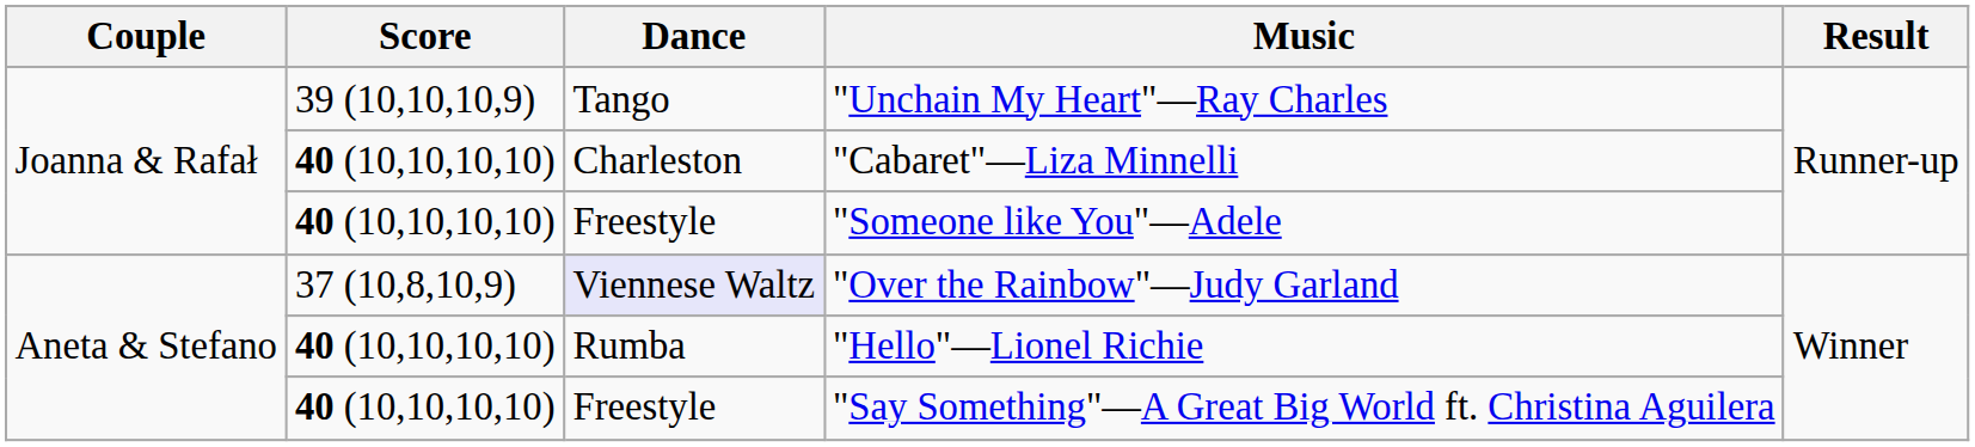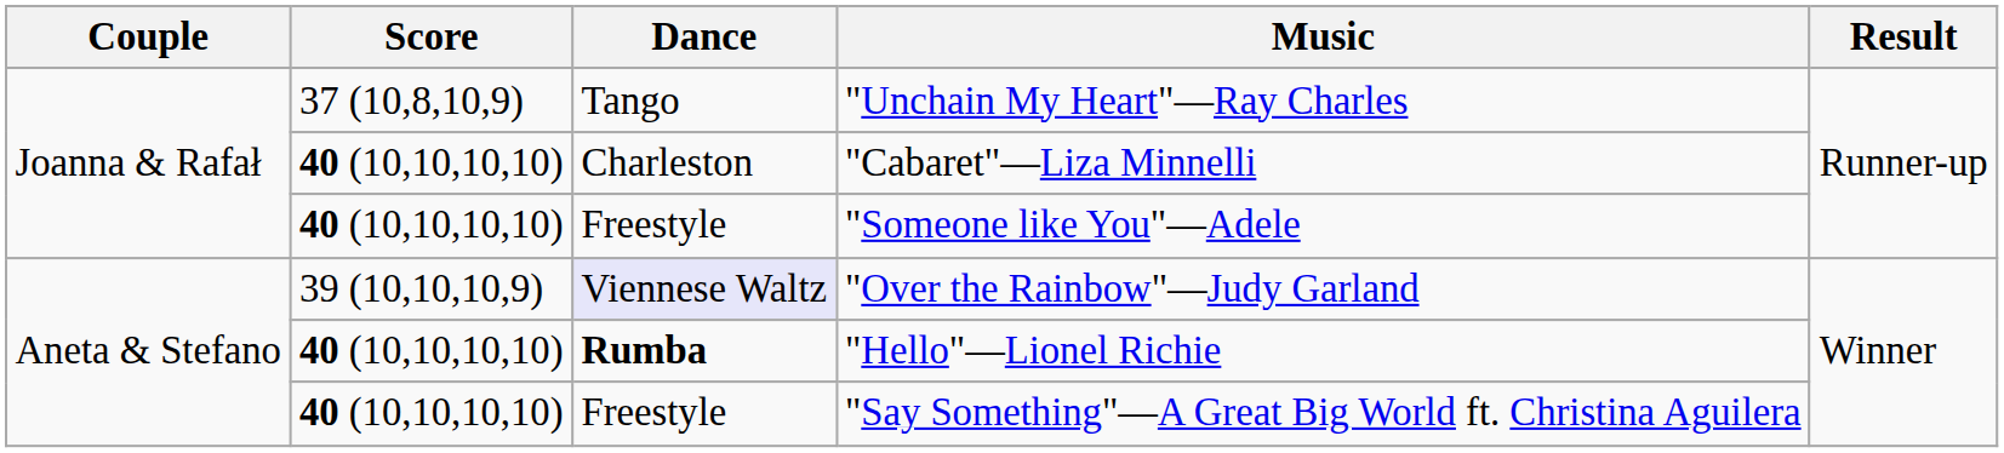"Unchain My Heart"—Ray Charles | Score: 39 (10,10,10,9) -> 37 (10,8,10,9)
"Over the Rainbow"—Judy Garland | Score: 37 (10,8,10,9) -> 39 (10,10,10,9)
"Hello"—Lionel Richie | Dance: normal -> bold
